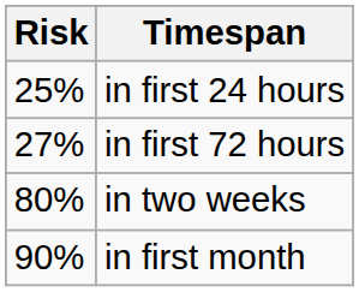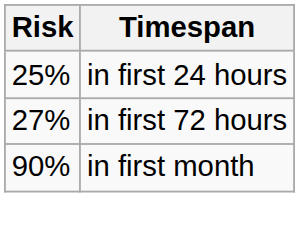- row: 80% | in two weeks
